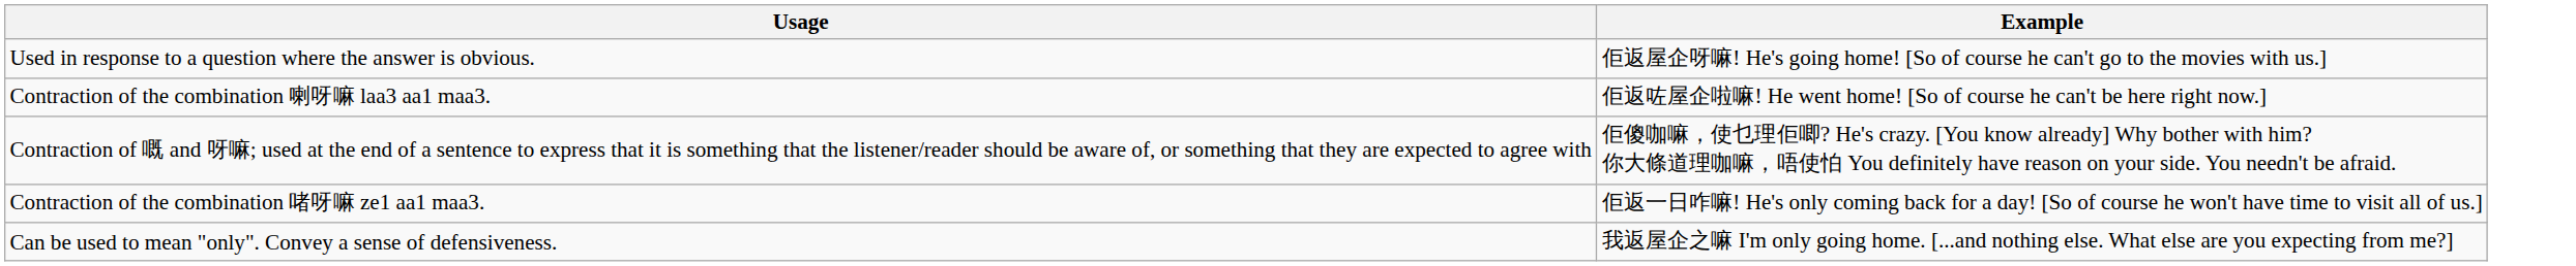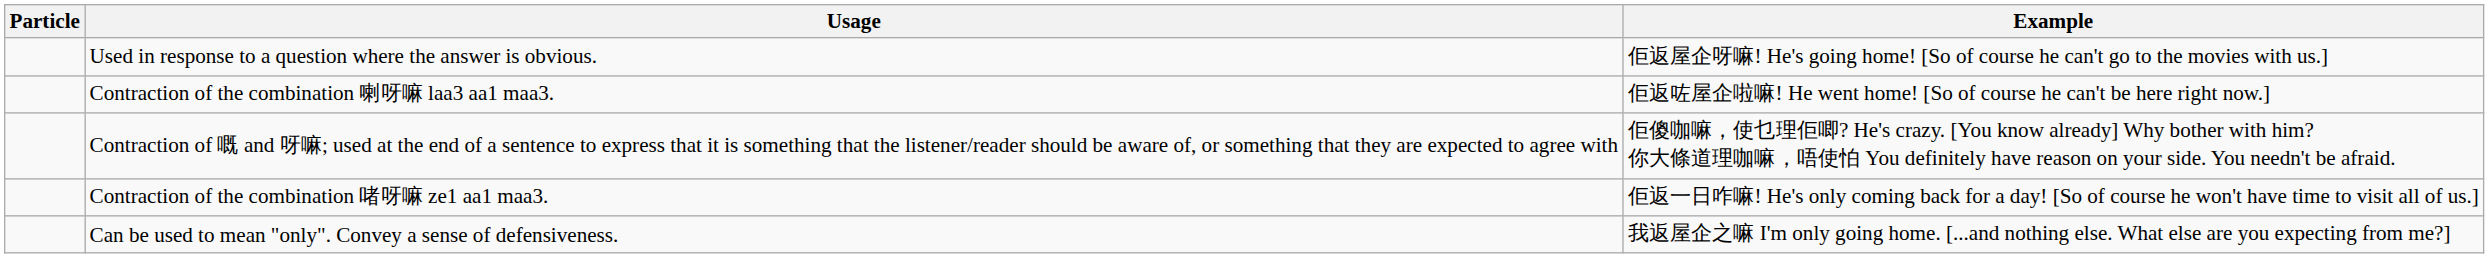+ column: Particle
